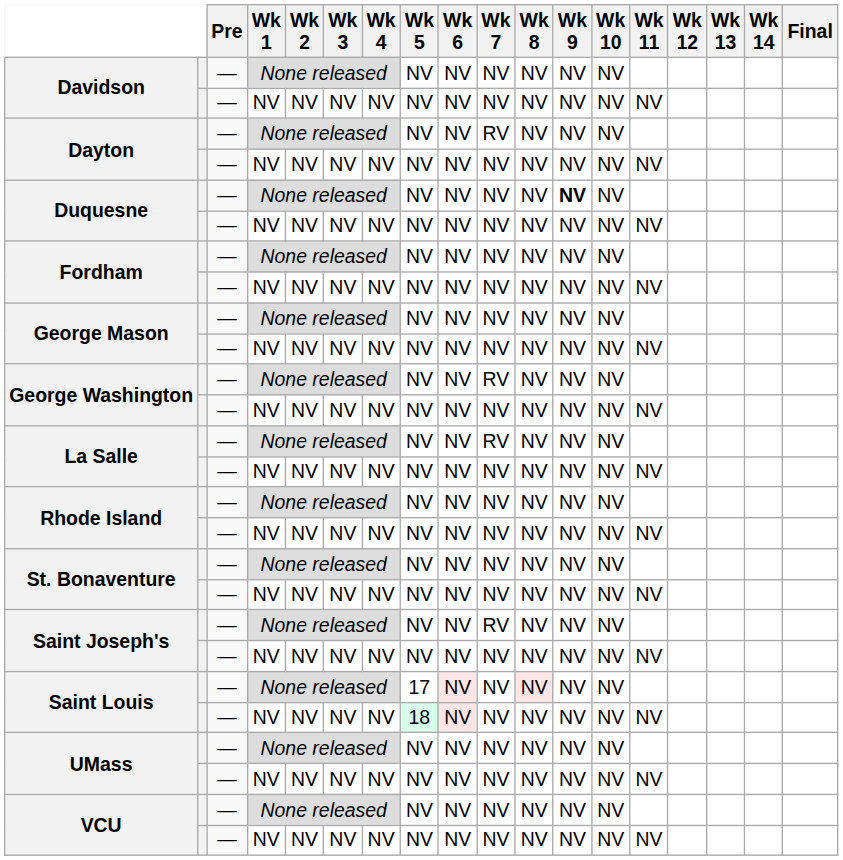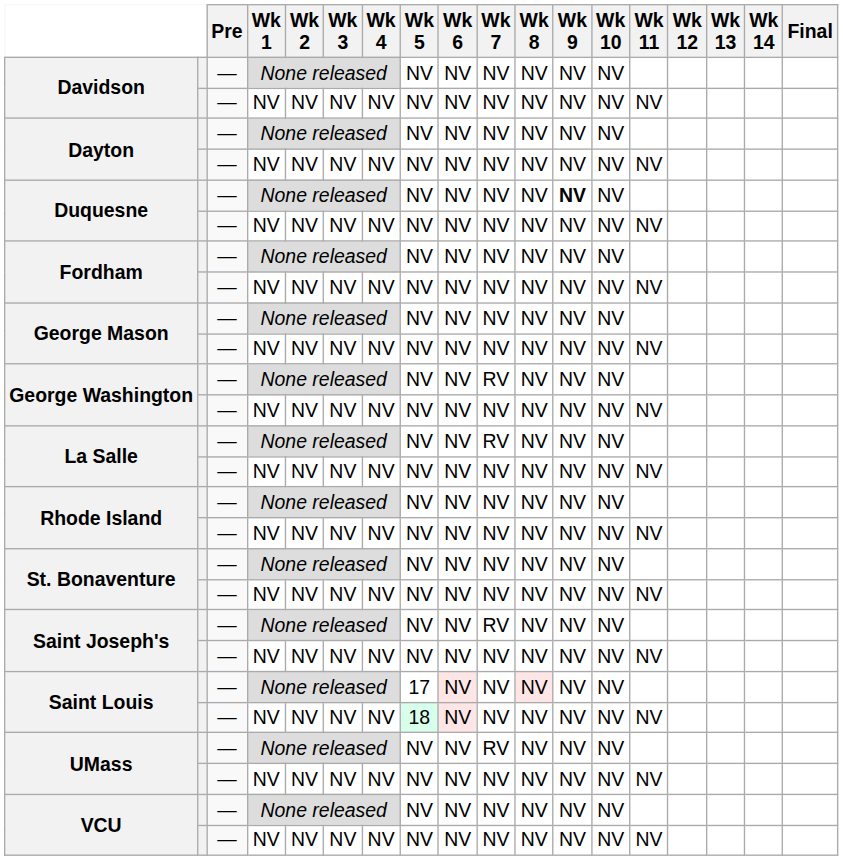Dayton / None released | Wk 7: RV -> NV
UMass / None released | Wk 7: NV -> RV
